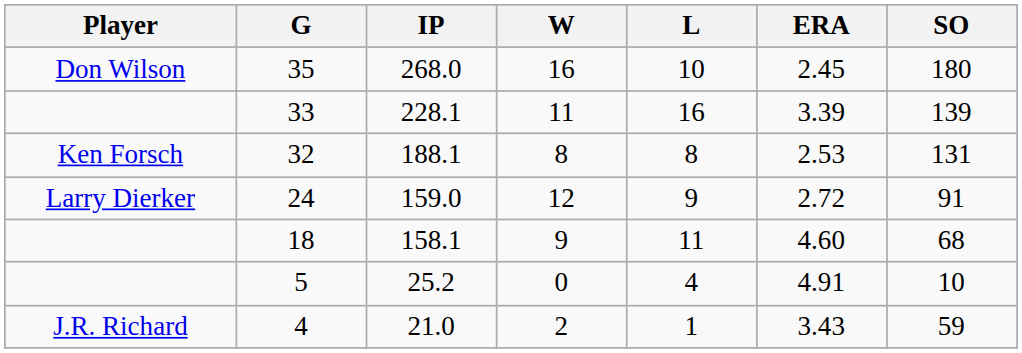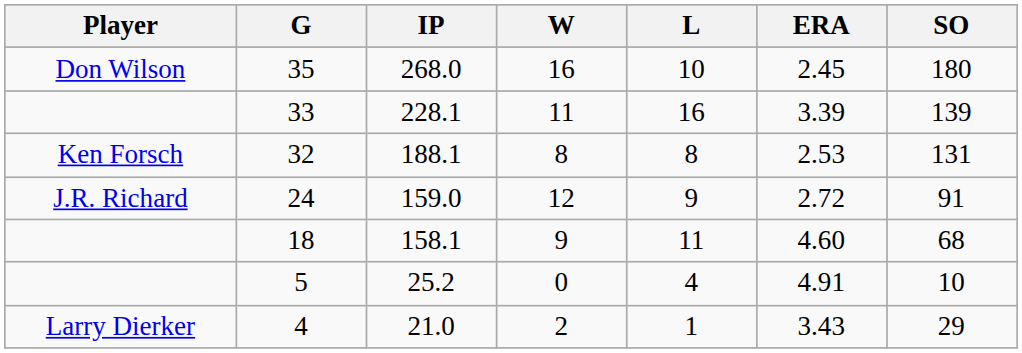159.0 | Player: Larry Dierker -> J.R. Richard
21.0 | Player: J.R. Richard -> Larry Dierker
21.0 | SO: 59 -> 29
